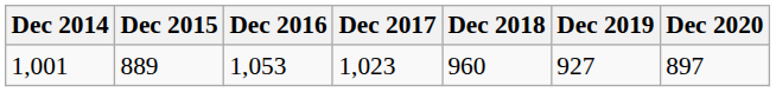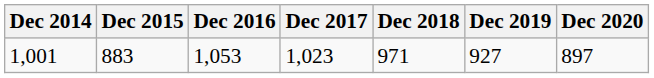1,001 | Dec 2015: 889 -> 883
1,001 | Dec 2018: 960 -> 971
